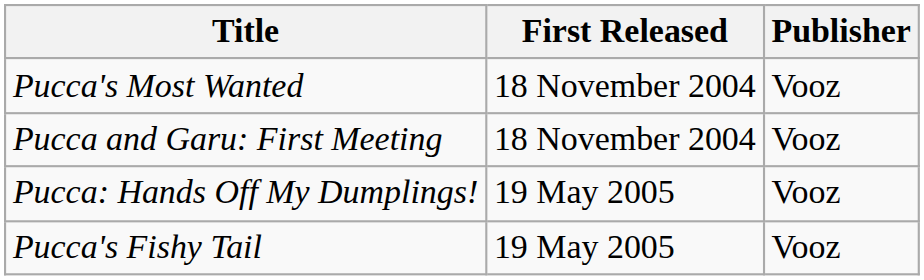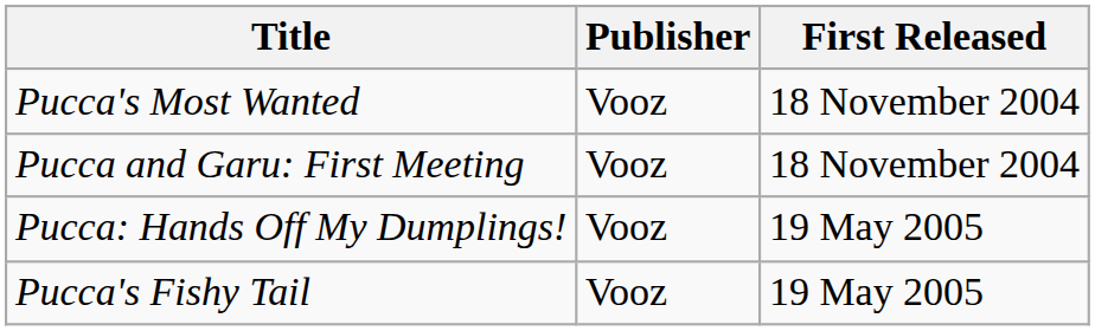columns swapped: Publisher <-> First Released
